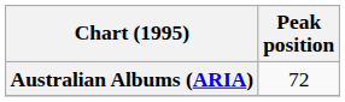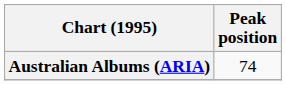Australian Albums (ARIA) | Peak position: 72 -> 74
